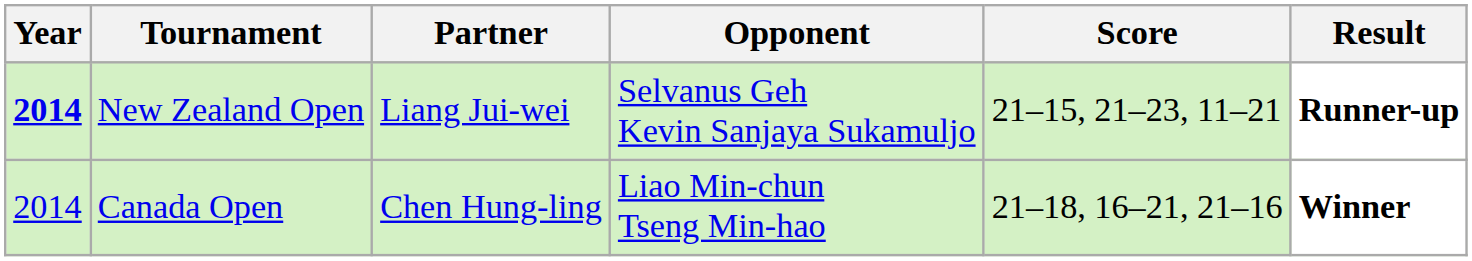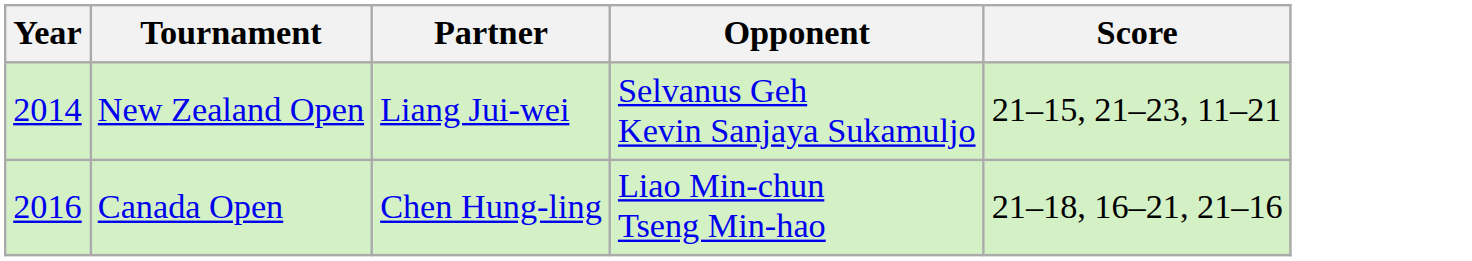- column: Result | Runner-up | Winner
New Zealand Open | Year: bold -> normal
Canada Open | Year: 2014 -> 2016
